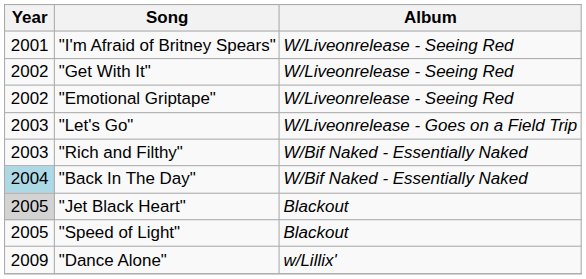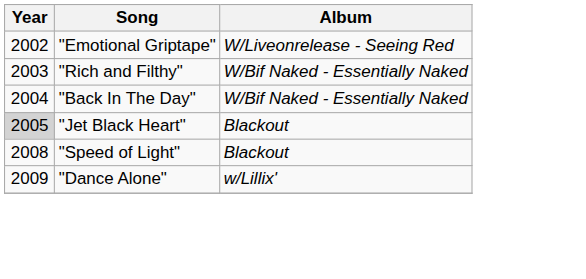- row: 2001 | "I'm Afraid of Britney Spears" | W/Liveonrelease - Seeing Red
- row: 2002 | "Get With It" | W/Liveonrelease - Seeing Red
- row: 2003 | "Let's Go" | W/Liveonrelease - Goes on a Field Trip
"Back In The Day" | Year: lightblue background -> no background
"Speed of Light" | Year: 2005 -> 2008
